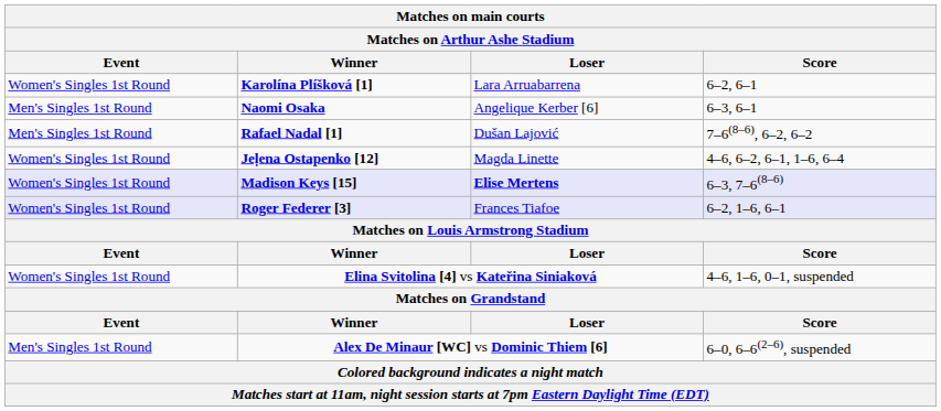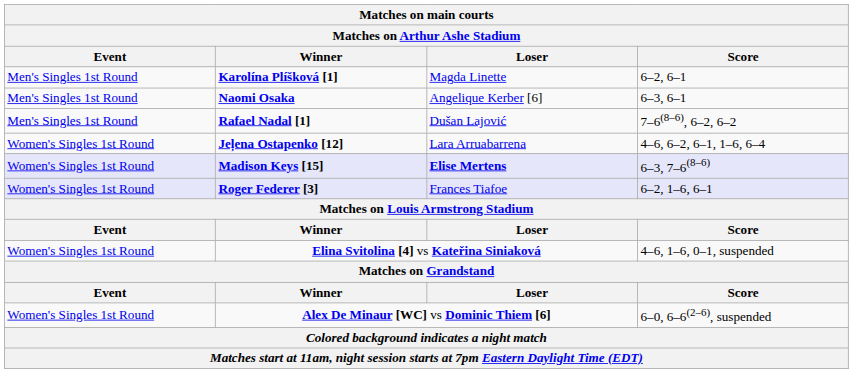Karolína Plíšková [1] | Event: Women's Singles 1st Round -> Men's Singles 1st Round
Karolína Plíšková [1] | Loser: Lara Arruabarrena -> Magda Linette
Jeļena Ostapenko [12] | Loser: Magda Linette -> Lara Arruabarrena
Alex De Minaur [WC] vs Dominic Thiem [6] | Event: Men's Singles 1st Round -> Women's Singles 1st Round
